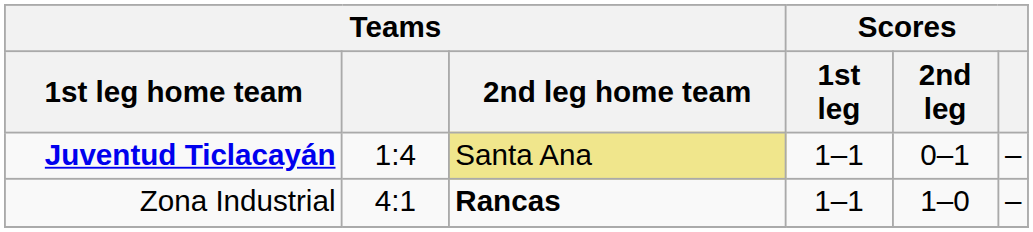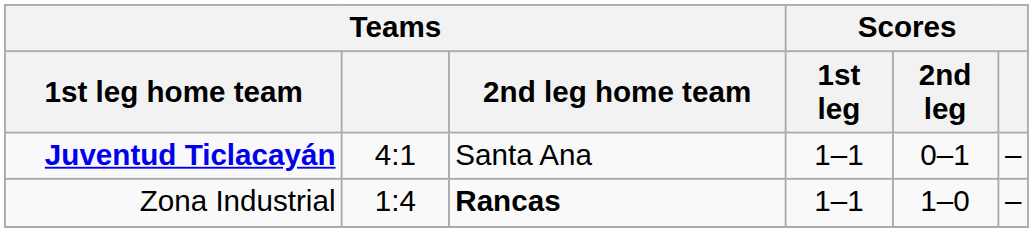Juventud Ticlacayán | Teams: 1:4 -> 4:1
Juventud Ticlacayán | Teams / 2nd leg home team: khaki background -> no background
Zona Industrial | Teams: 4:1 -> 1:4
